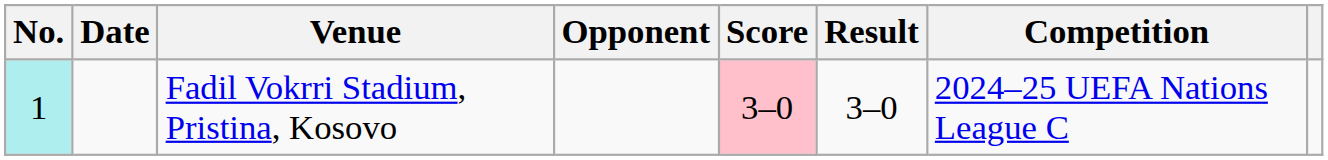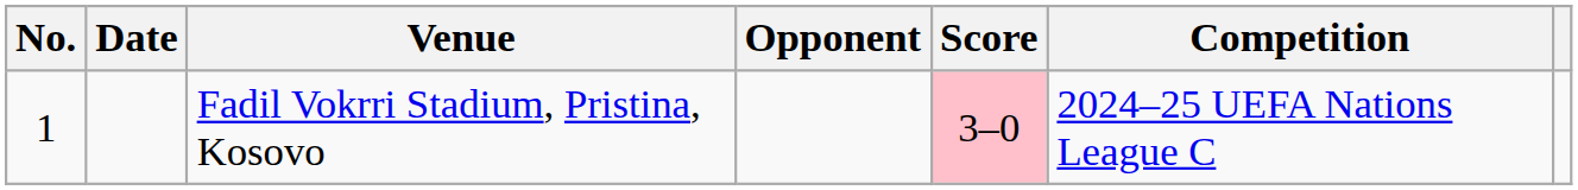- column: Result | 3–0
Fadil Vokrri Stadium, Pristina, Kosovo | No.: paleturquoise background -> no background
